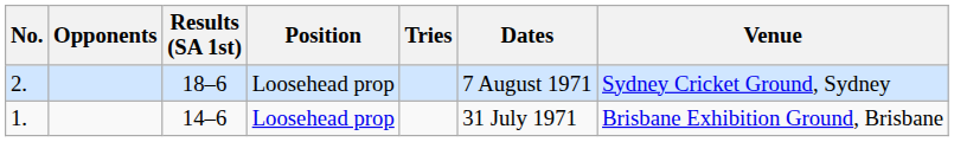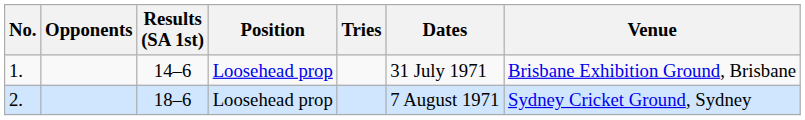rows swapped: 1. <-> 2.
